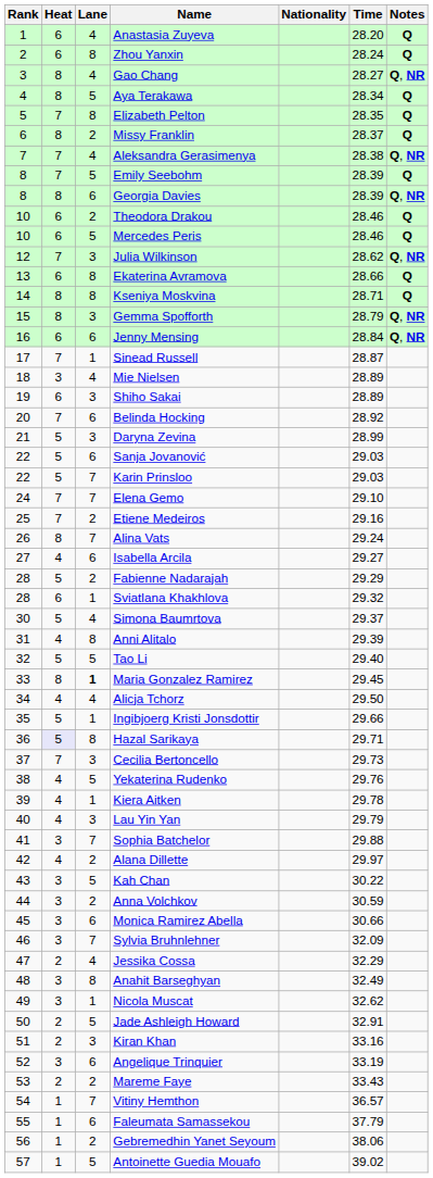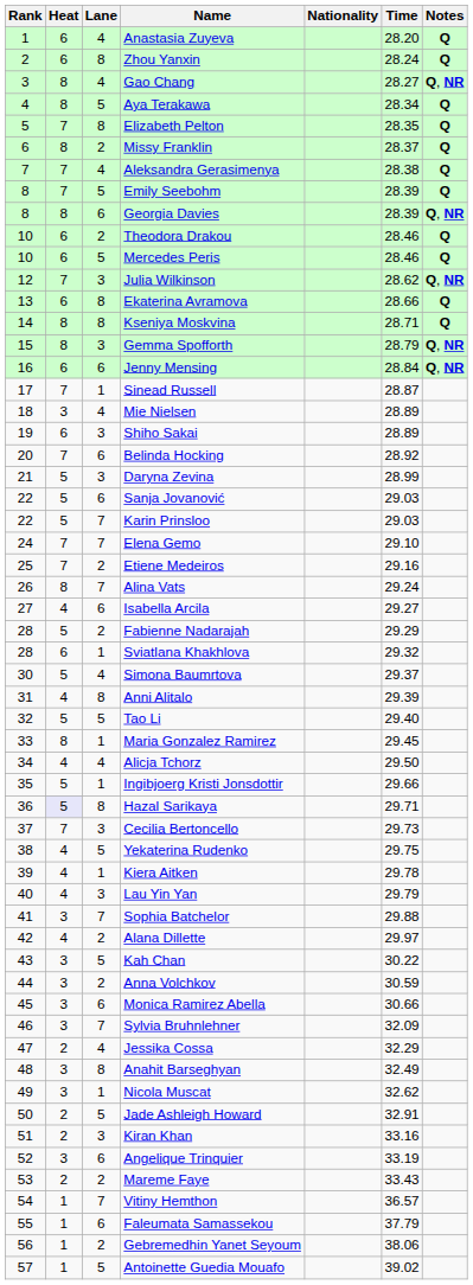Aleksandra Gerasimenya | Notes: Q, NR -> Q
Maria Gonzalez Ramirez | Lane: bold -> normal
Yekaterina Rudenko | Time: 29.76 -> 29.75
